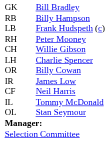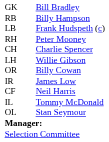CH | column 3: Willie Gibson -> Charlie Spencer
LH | column 3: Charlie Spencer -> Willie Gibson
